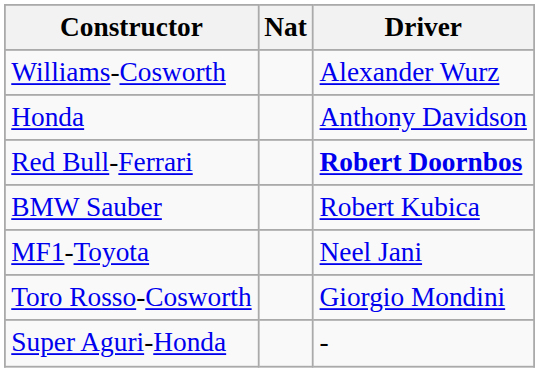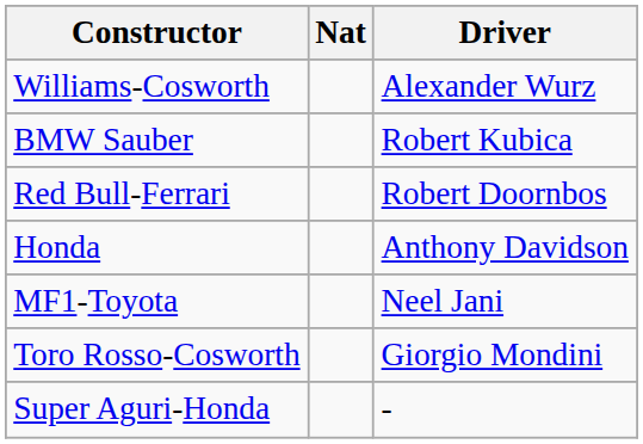rows swapped: Honda <-> BMW Sauber
Red Bull-Ferrari | Driver: bold -> normal
